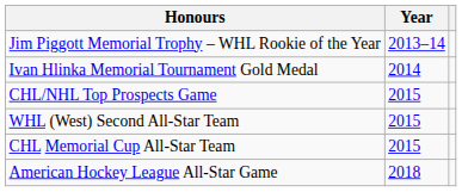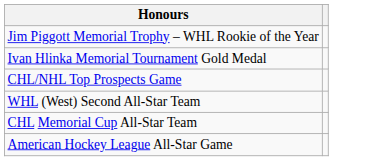- column: Year | 2013–14 | 2014 | 2015 | 2015 | 2015 | 2018
